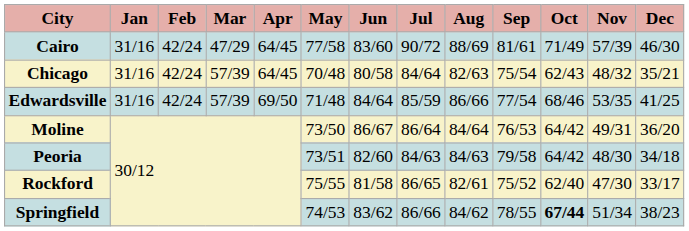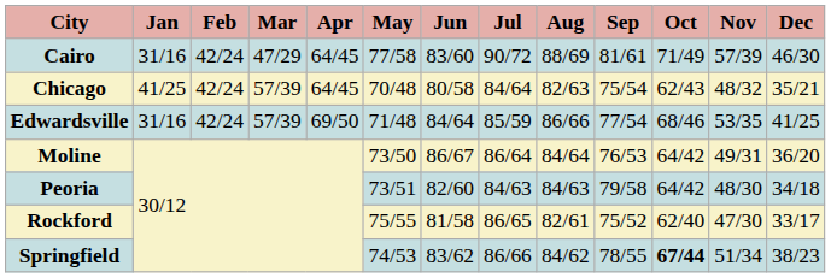Chicago | Jan: 31/16 -> 41/25
